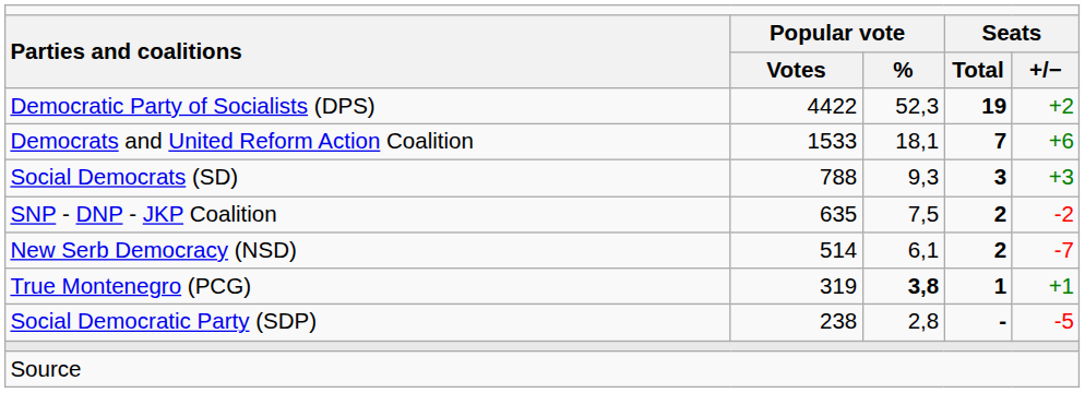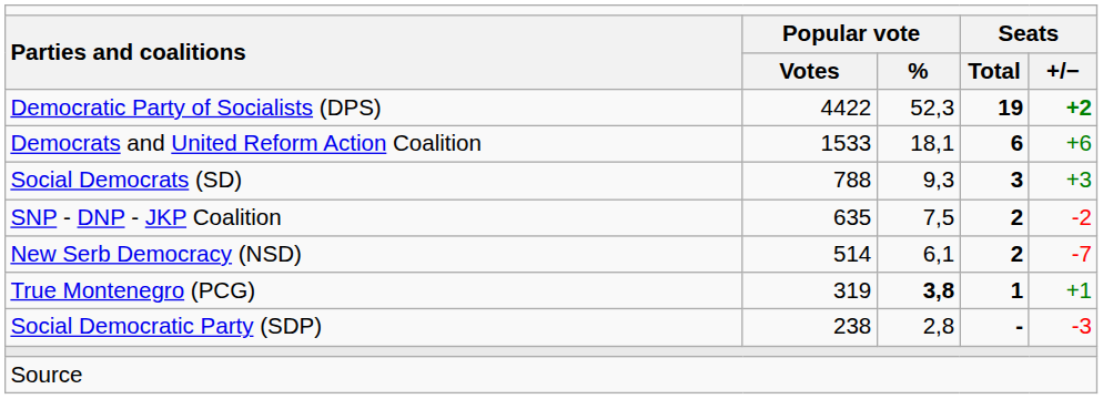Democratic Party of Socialists (DPS) | column 5: normal -> bold
Democrats and United Reform Action Coalition | column 4: 7 -> 6
Social Democratic Party (SDP) | column 5: -5 -> -3
